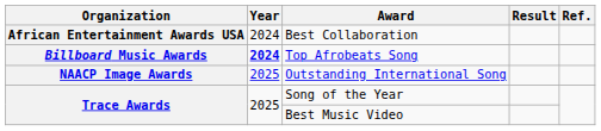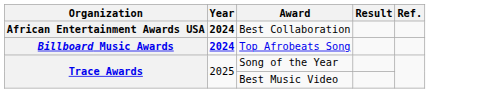Best Collaboration | Year: normal -> bold
- row: NAACP Image Awards | 2025 | Outstanding International Song
